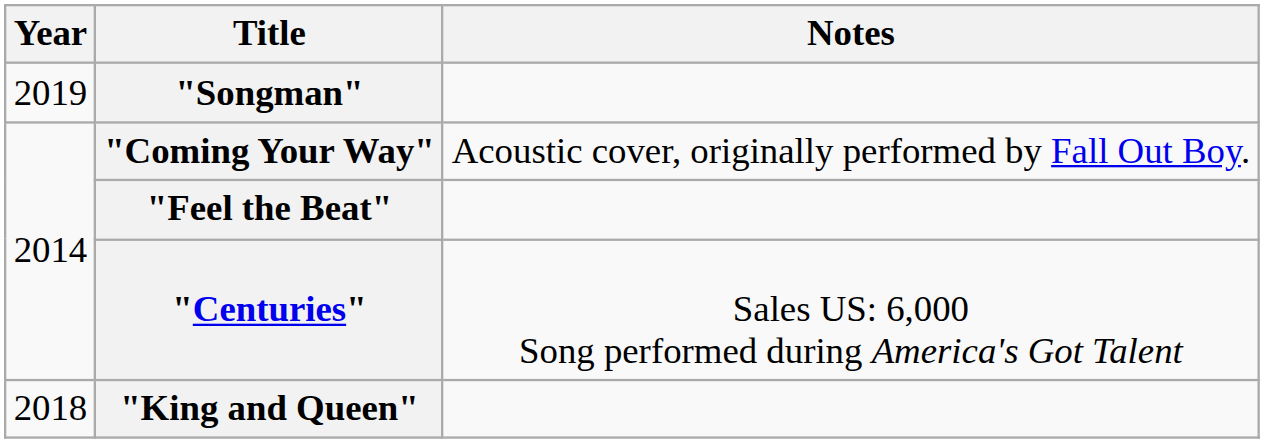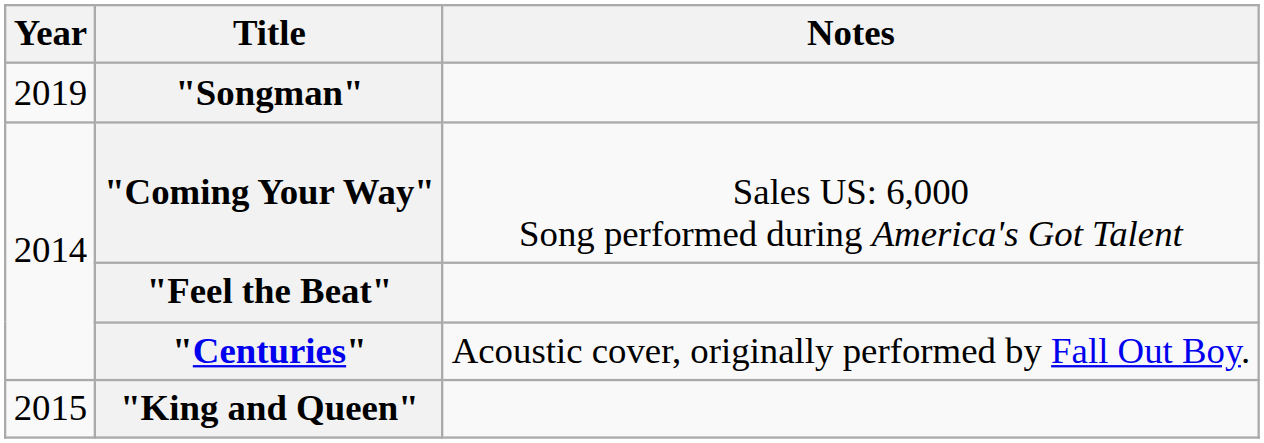"Coming Your Way" | Notes: Acoustic cover, originally performed by Fall Out Boy. -> Sales US: 6,000 Song performed during America's Got Talent
"Centuries" | Notes: Sales US: 6,000 Song performed during America's Got Talent -> Acoustic cover, originally performed by Fall Out Boy.
"King and Queen" | Year: 2018 -> 2015
